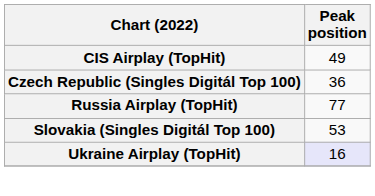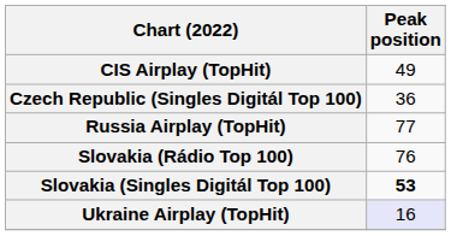+ row: Slovakia (Rádio Top 100) | 76
Slovakia (Singles Digitál Top 100) | Peak position: normal -> bold
